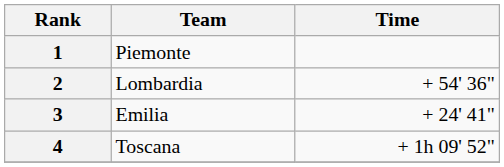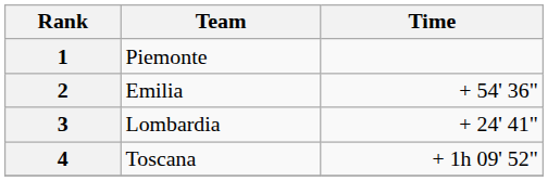2 | Team: Lombardia -> Emilia
3 | Team: Emilia -> Lombardia
